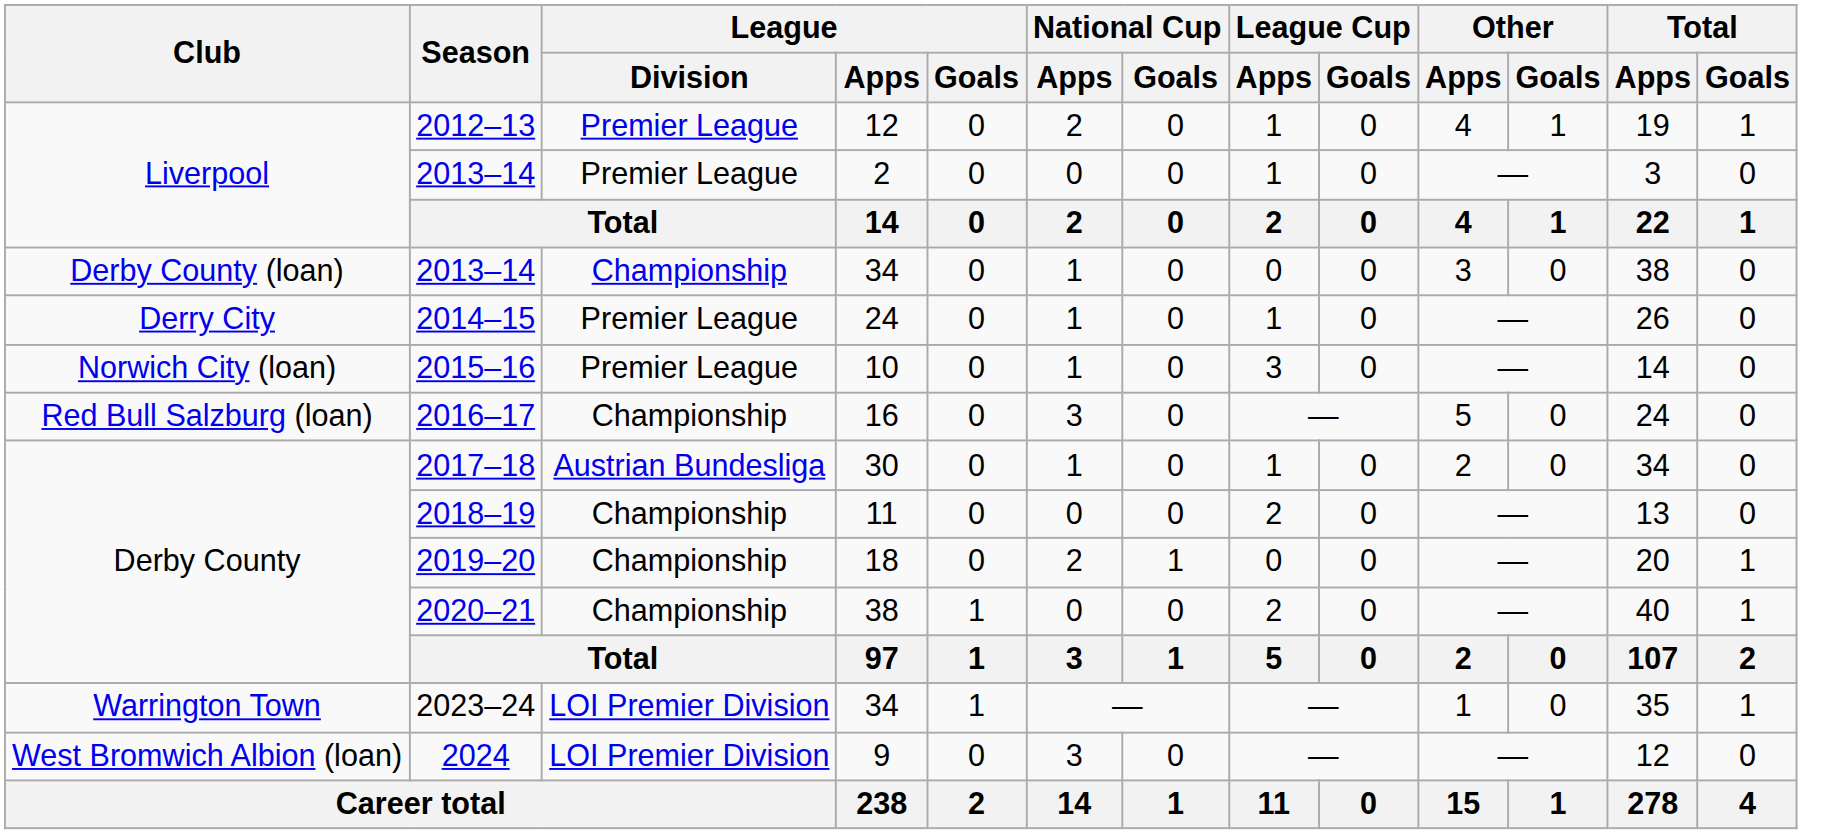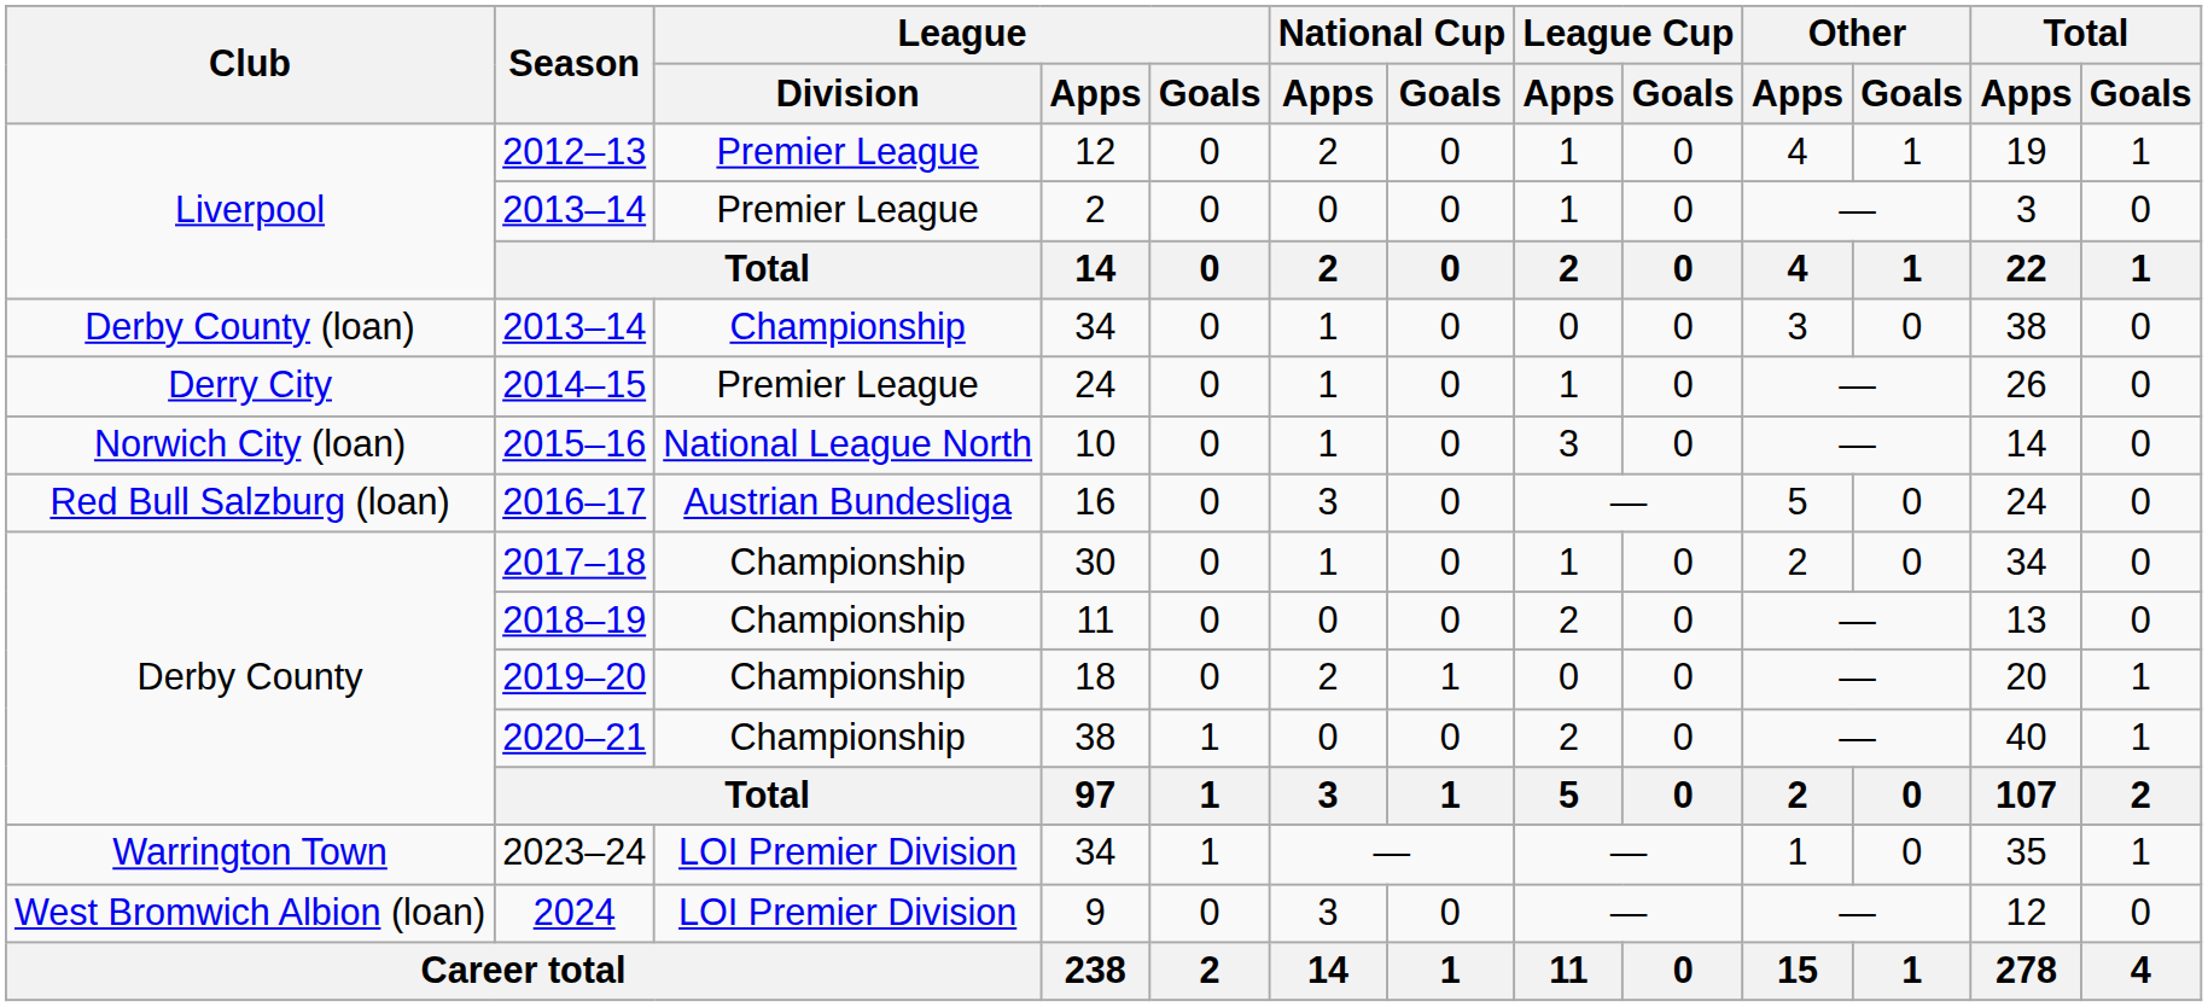2015–16 | League / Division: Premier League -> National League North
2016–17 | League / Division: Championship -> Austrian Bundesliga
2017–18 | League / Division: Austrian Bundesliga -> Championship
